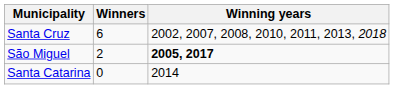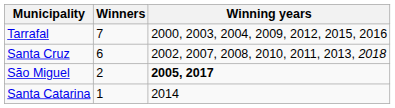+ row: Tarrafal | 7 | 2000, 2003, 2004, 2009, 2012, 2015, 2016
Santa Catarina | Winners: 0 -> 1
